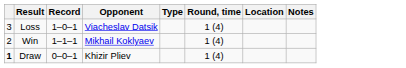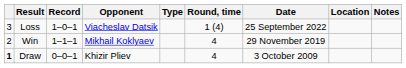+ column: Date | 25 September 2022 | 29 November 2019 | 3 October 2009
Win | Round, time: 1 (4) -> 4
Draw | Round, time: 1 (4) -> 4
